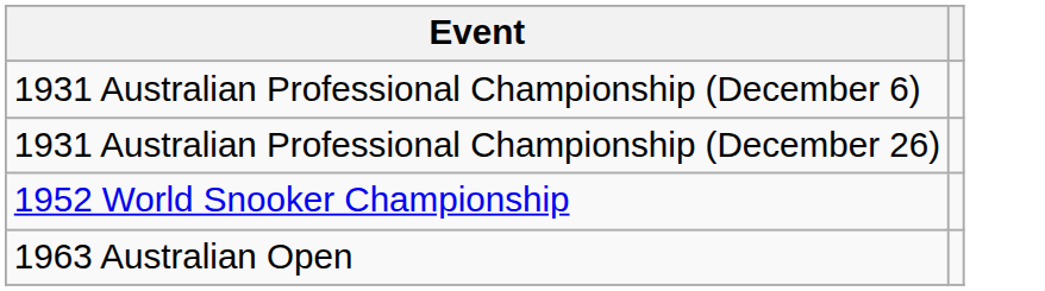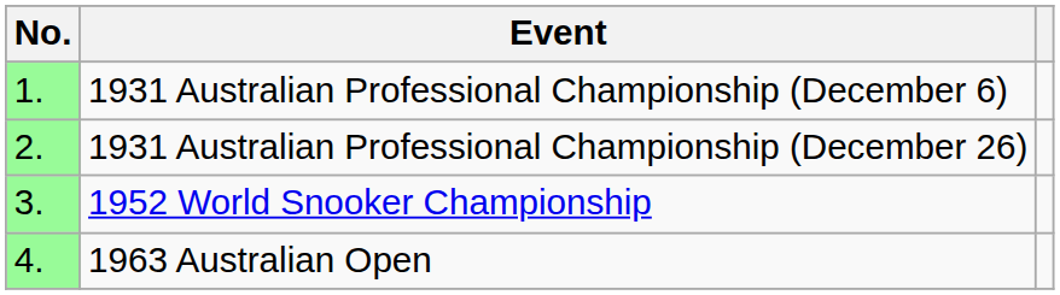+ column: No. | 1. | 2. | 3. | 4.
